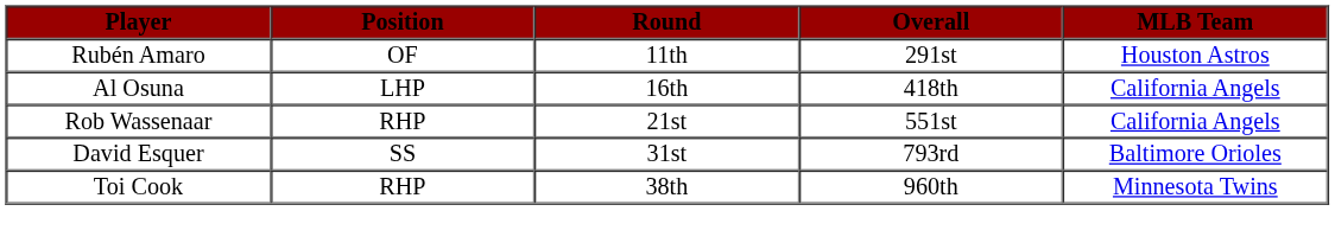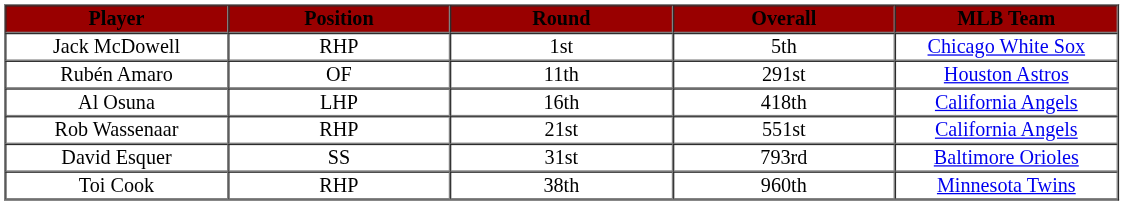+ row: Jack McDowell | RHP | 1st | 5th | Chicago White Sox
